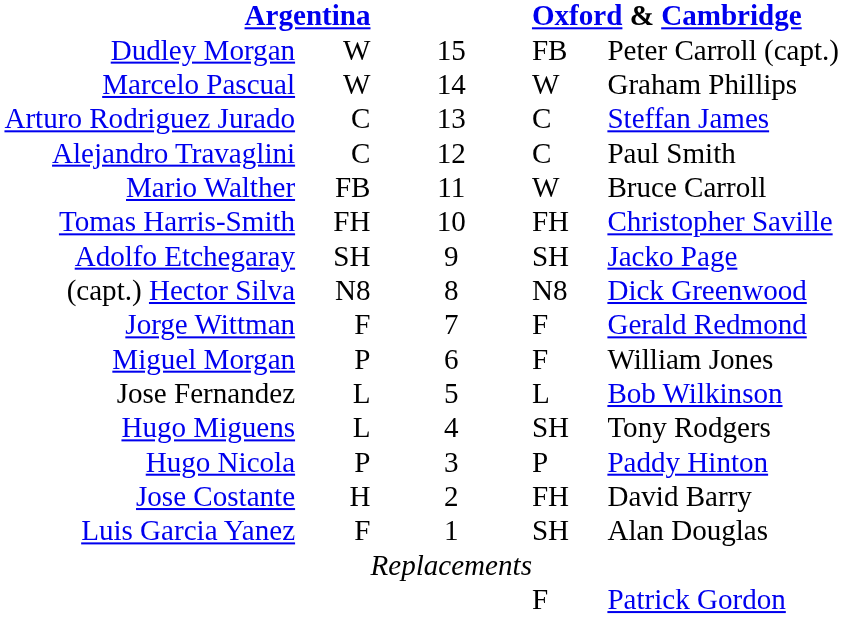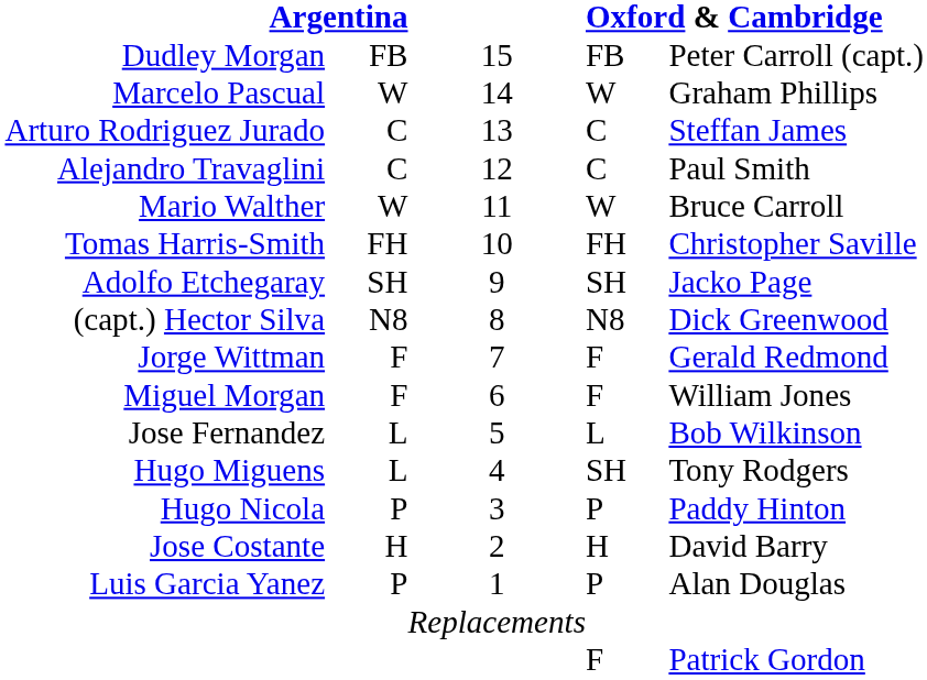Dudley Morgan | column 2: W -> FB
Mario Walther | column 2: FB -> W
Miguel Morgan | column 2: P -> F
Jose Costante | column 4: FH -> H
Luis Garcia Yanez | column 2: F -> P
Luis Garcia Yanez | column 4: SH -> P
